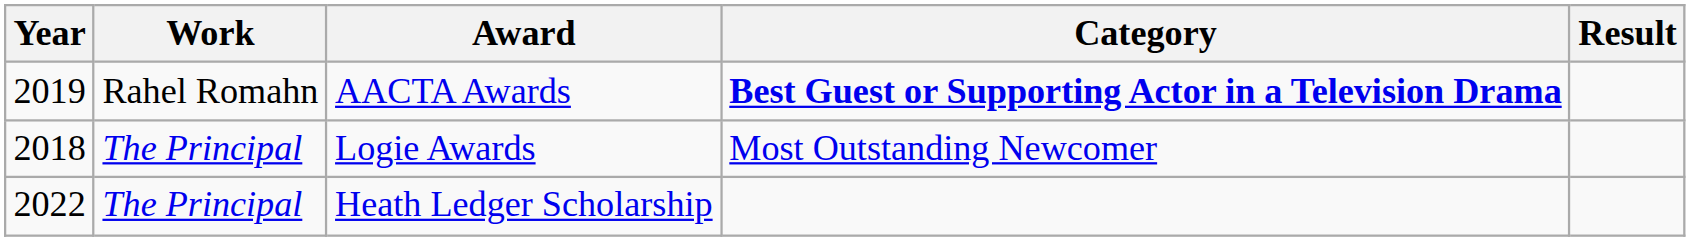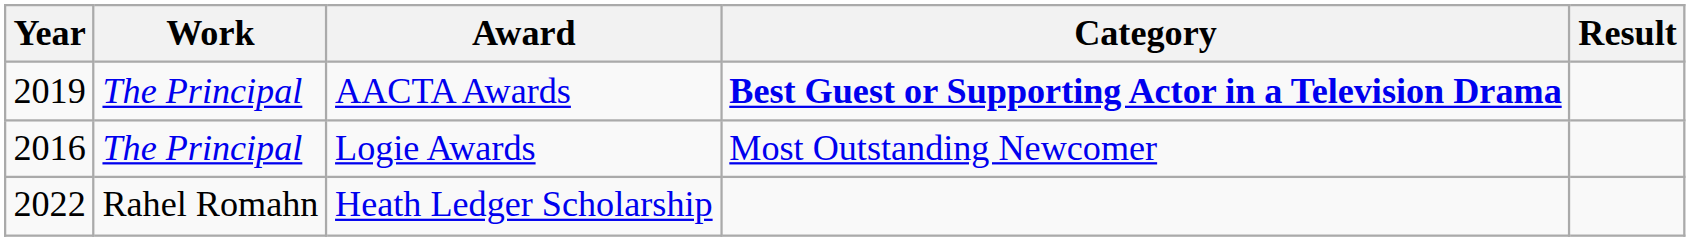AACTA Awards | Work: Rahel Romahn -> The Principal
Logie Awards | Year: 2018 -> 2016
Heath Ledger Scholarship | Work: The Principal -> Rahel Romahn
